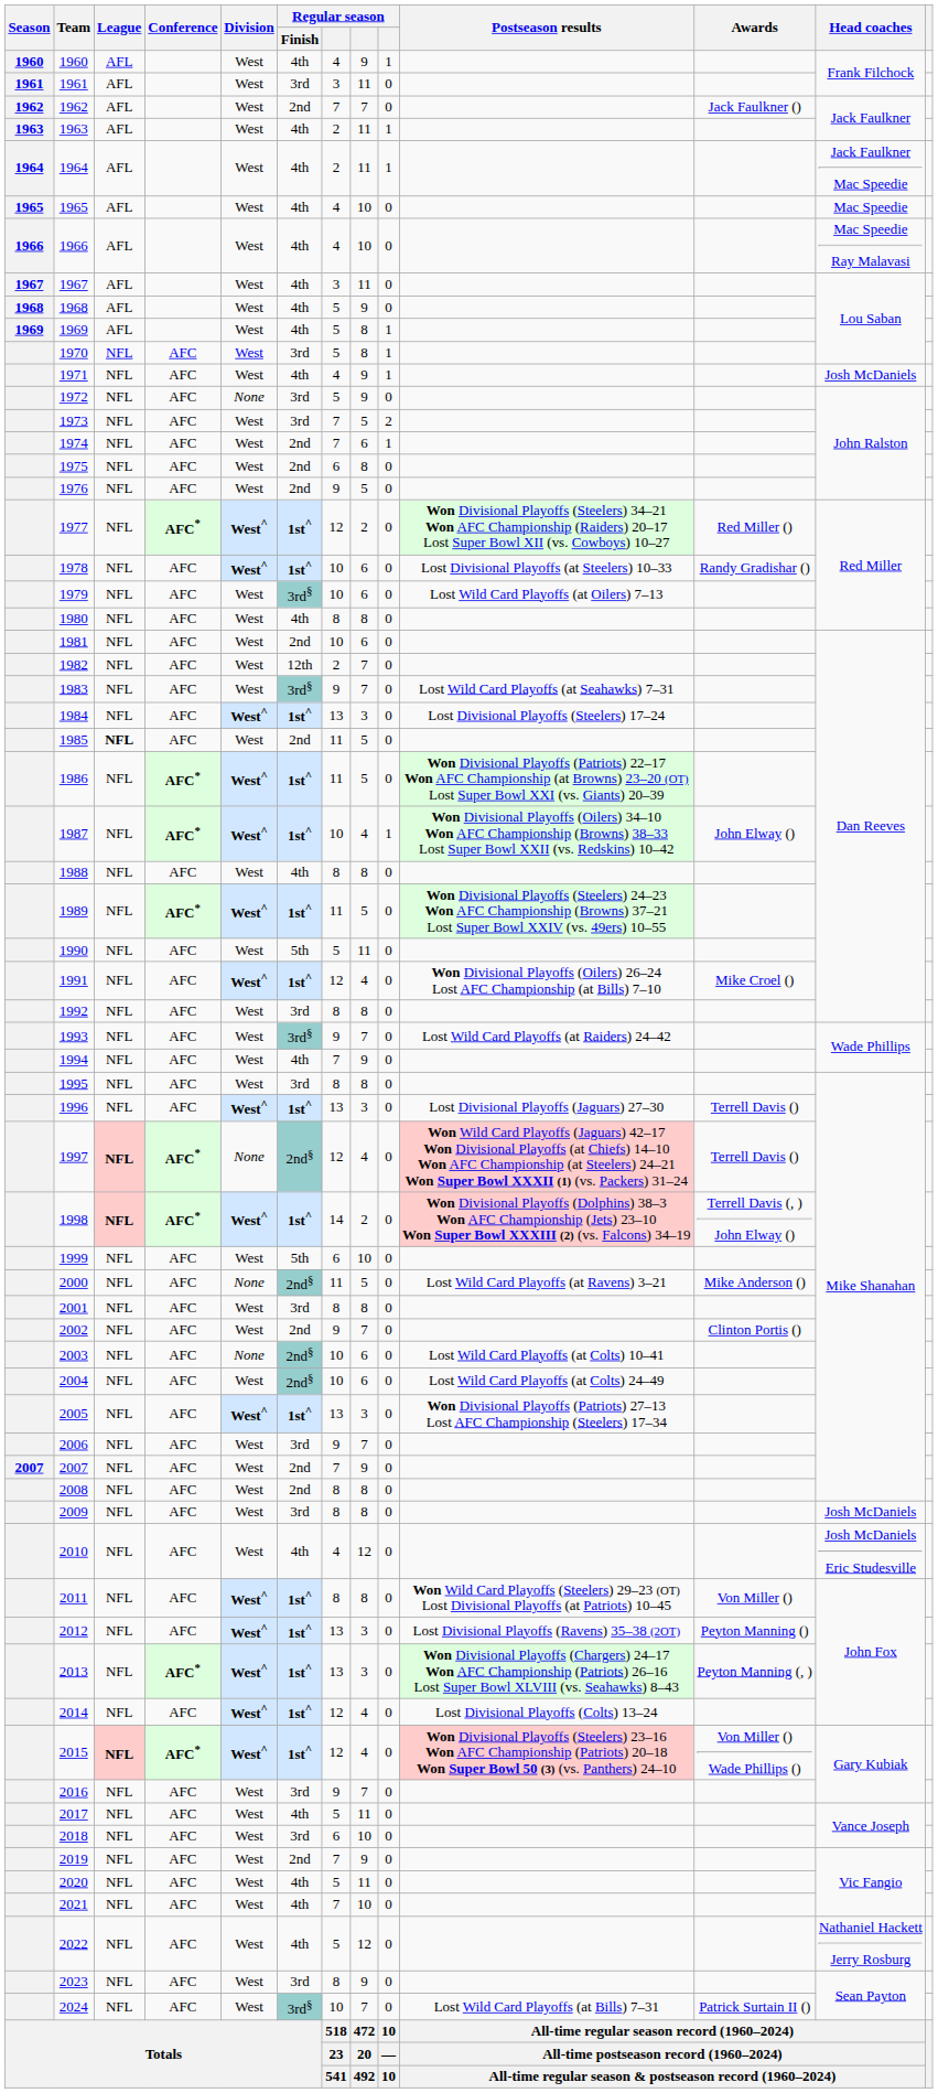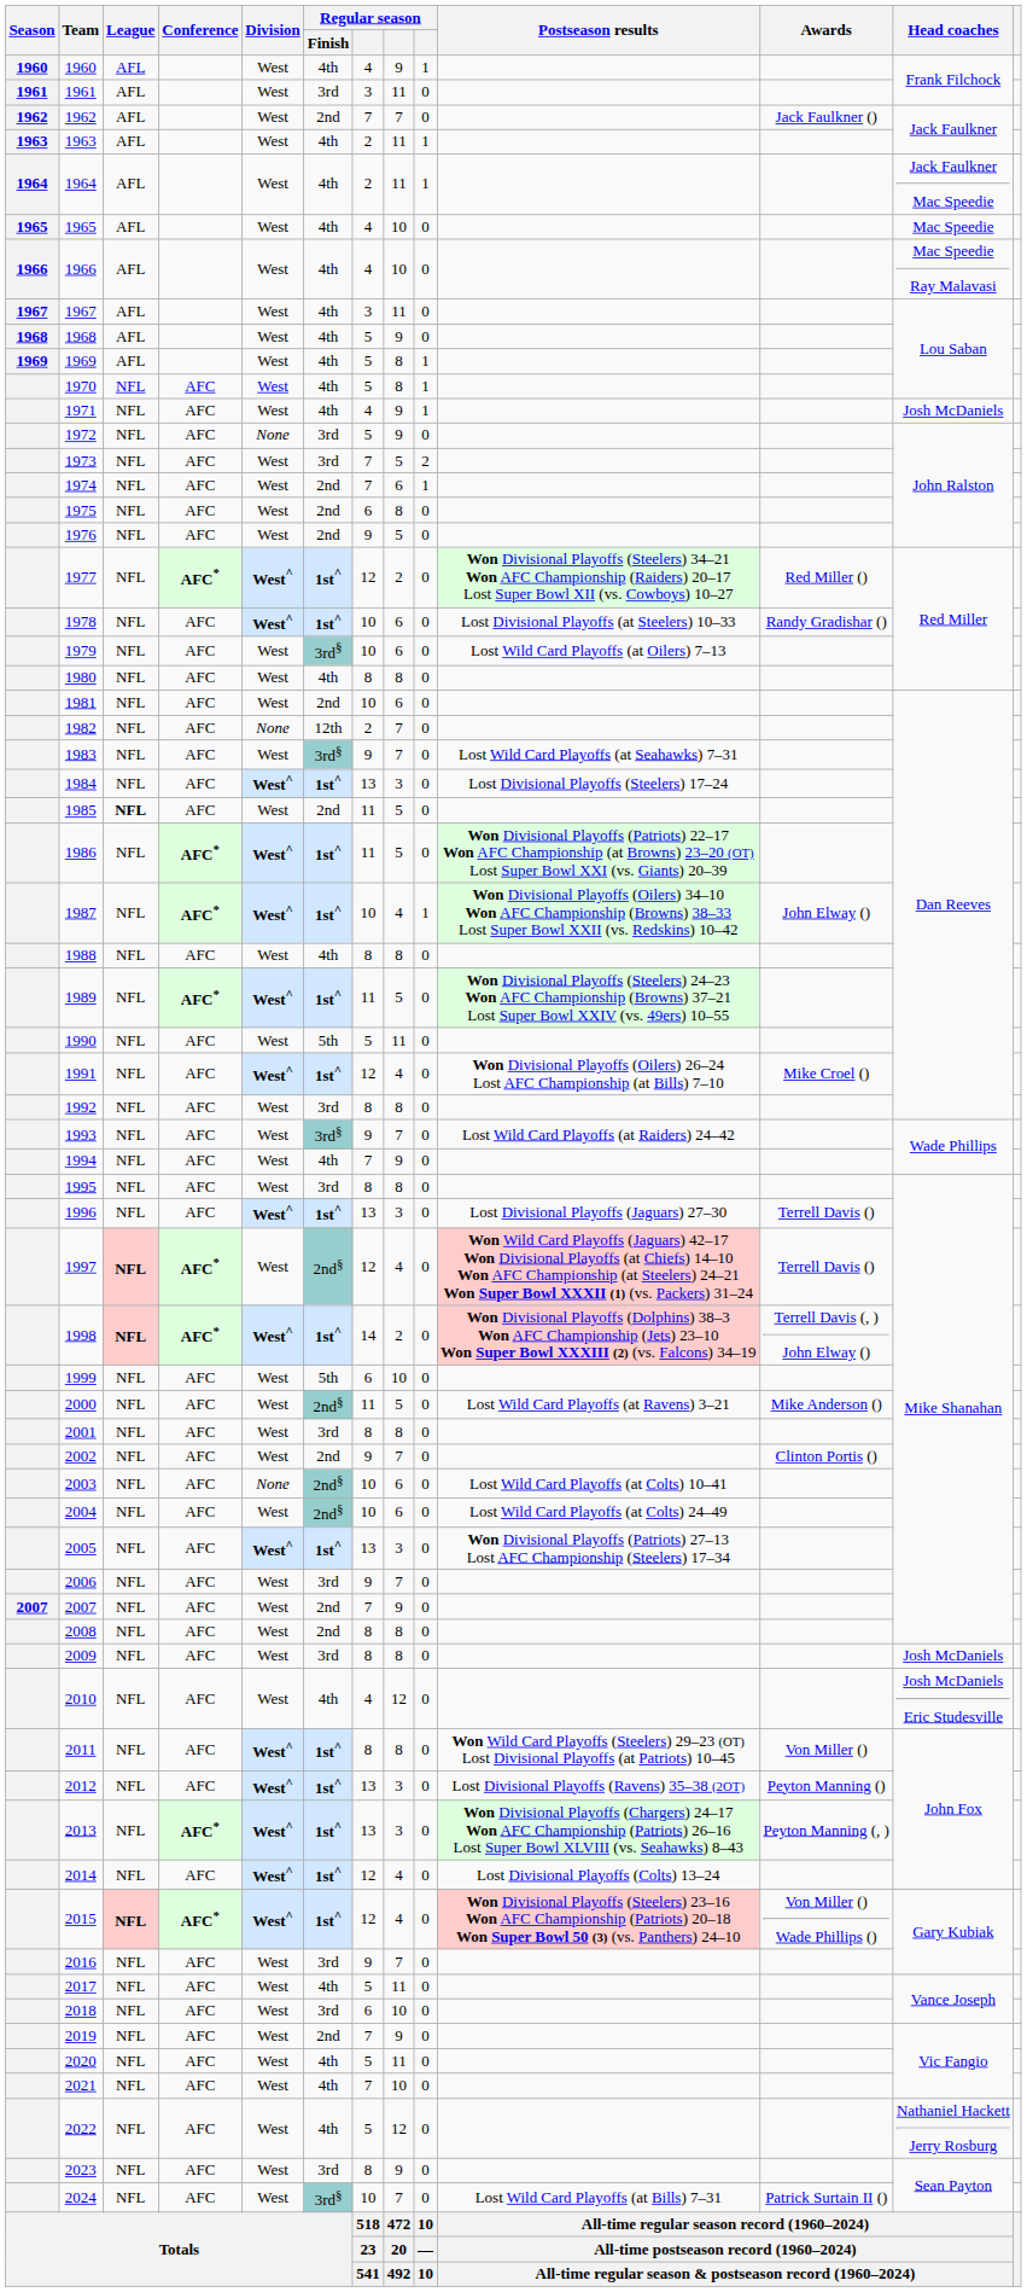1970 | Regular season / Finish: 3rd -> 4th
1982 | Division: West -> None
1997 | Division: None -> West
2000 | Division: None -> West
